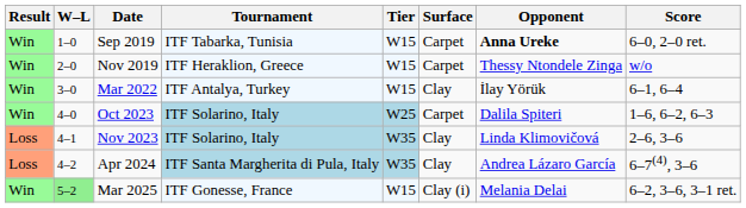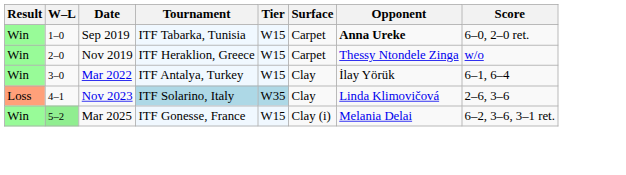- row: Win | 4–0 | Oct 2023 | ITF Solarino, Italy | W25 | Carpet | Dalila Spiteri | 1–6, 6–2, 6–3
- row: Loss | 4–2 | Apr 2024 | ITF Santa Margherita di Pula, Italy | W35 | Clay | Andrea Lázaro García | 6–7(4), 3–6
